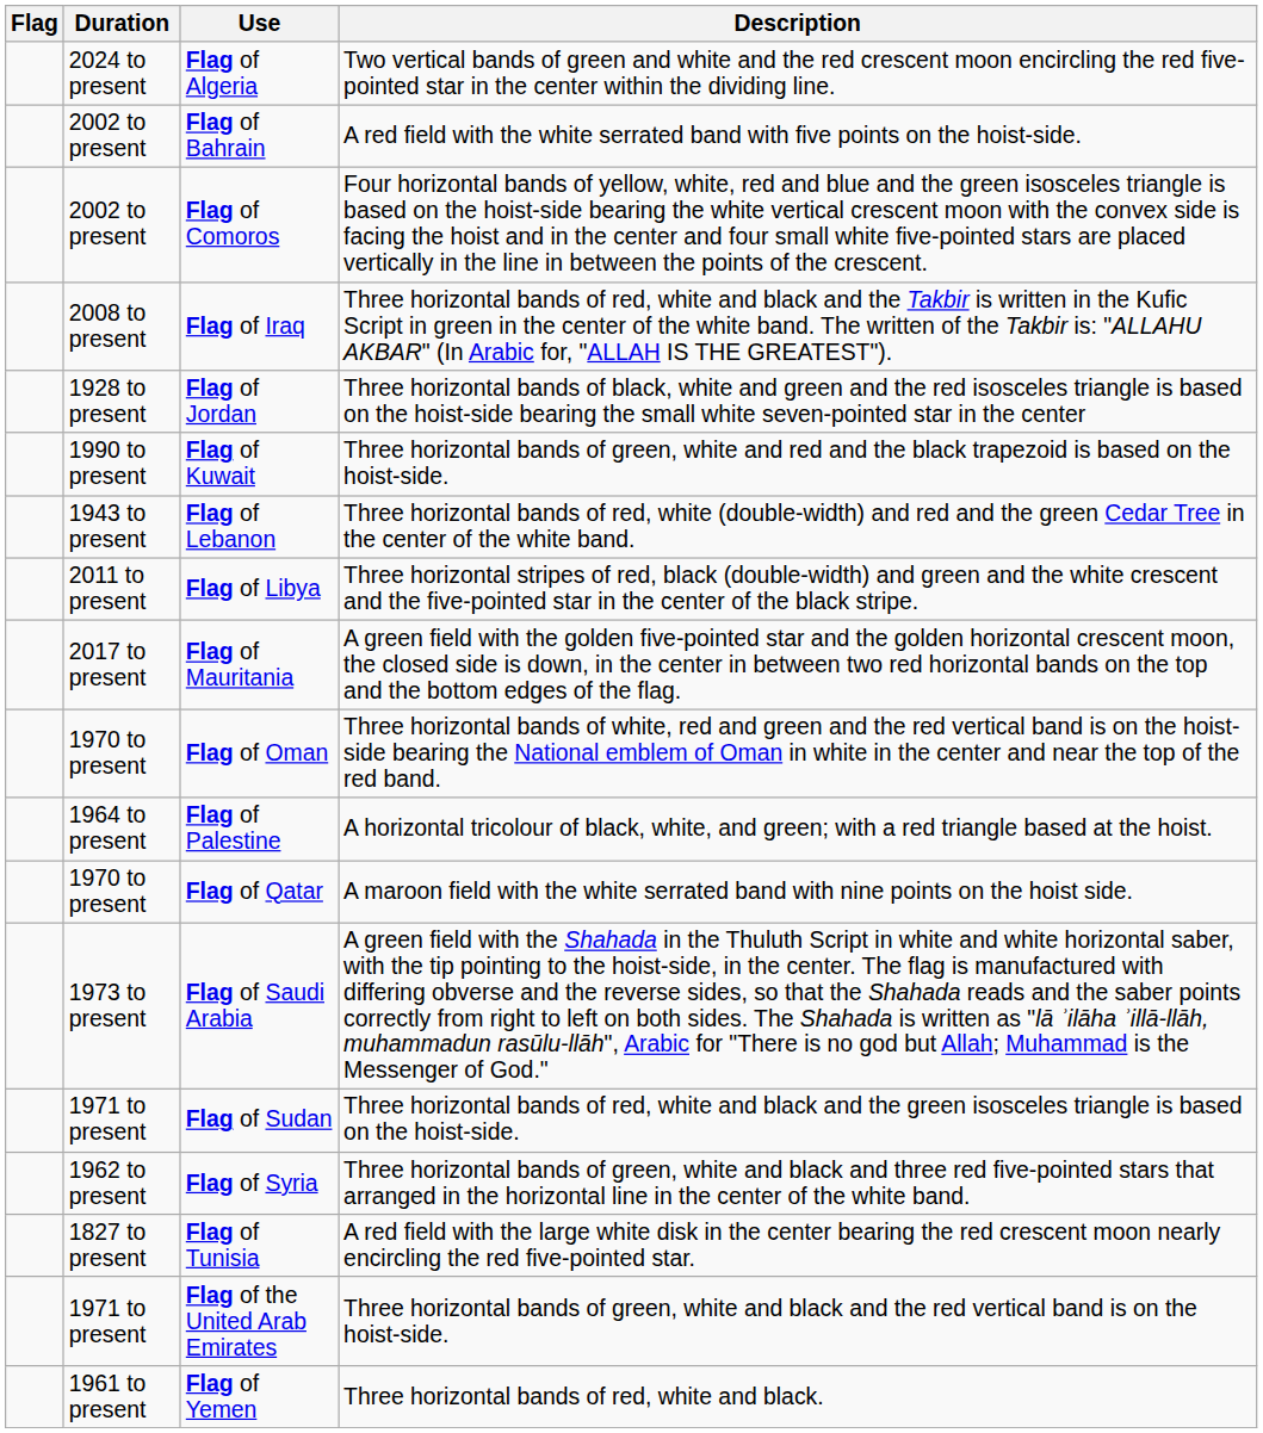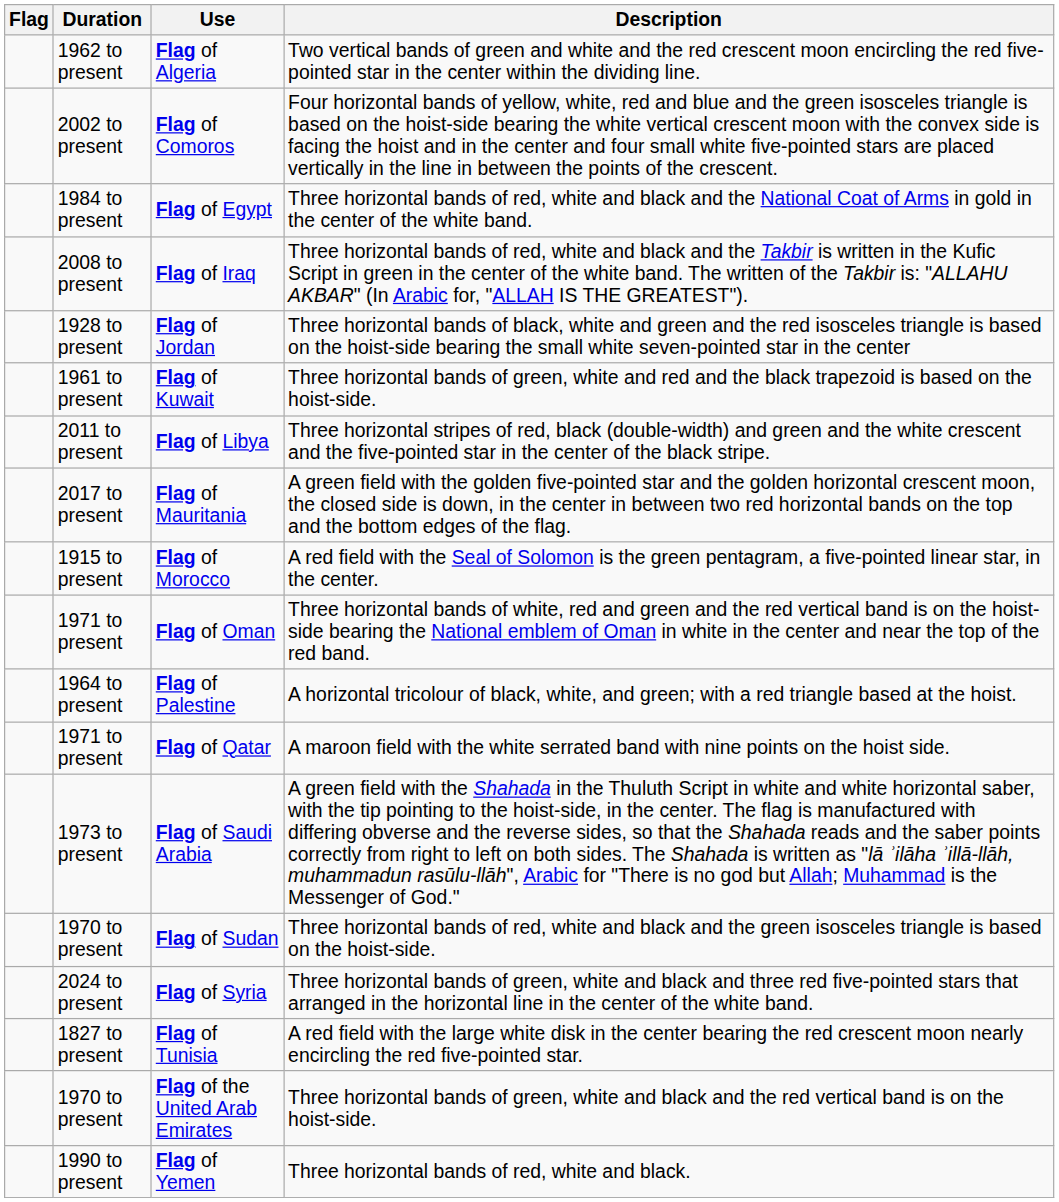Flag of Algeria | Duration: 2024 to present -> 1962 to present
- row: 2002 to present | Flag of Bahrain | A red field with the white serrated band with five points on the hoist-side.
+ row: 1984 to present | Flag of Egypt | Three horizontal bands of red, white and black and the National Coat of Arms in gold in the center of the white band.
Flag of Kuwait | Duration: 1990 to present -> 1961 to present
- row: 1943 to present | Flag of Lebanon | Three horizontal bands of red, white (double-width) and red and the green Cedar Tree in the center of the white band.
+ row: 1915 to present | Flag of Morocco | A red field with the Seal of Solomon is the green pentagram, a five-pointed linear star, in the center.
Flag of Oman | Duration: 1970 to present -> 1971 to present
Flag of Qatar | Duration: 1970 to present -> 1971 to present
Flag of Sudan | Duration: 1971 to present -> 1970 to present
Flag of Syria | Duration: 1962 to present -> 2024 to present
Flag of the United Arab Emirates | Duration: 1971 to present -> 1970 to present
Flag of Yemen | Duration: 1961 to present -> 1990 to present
